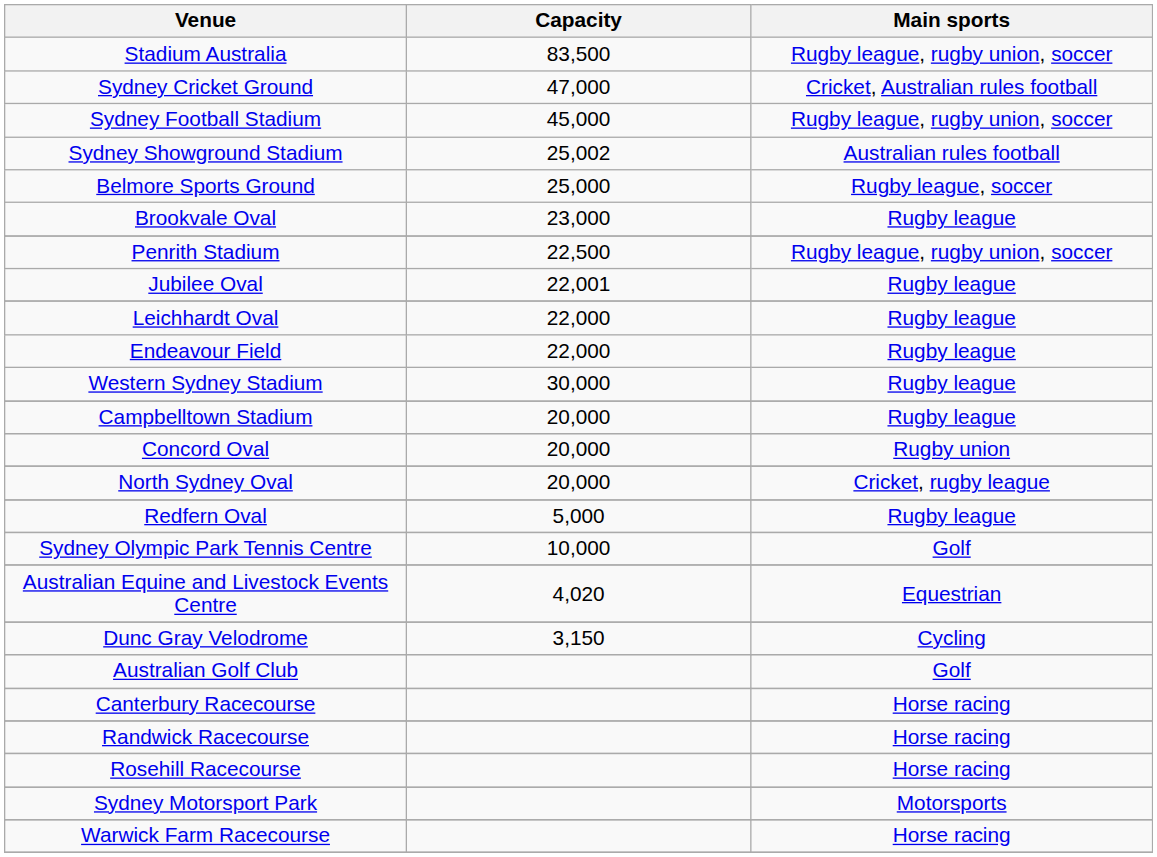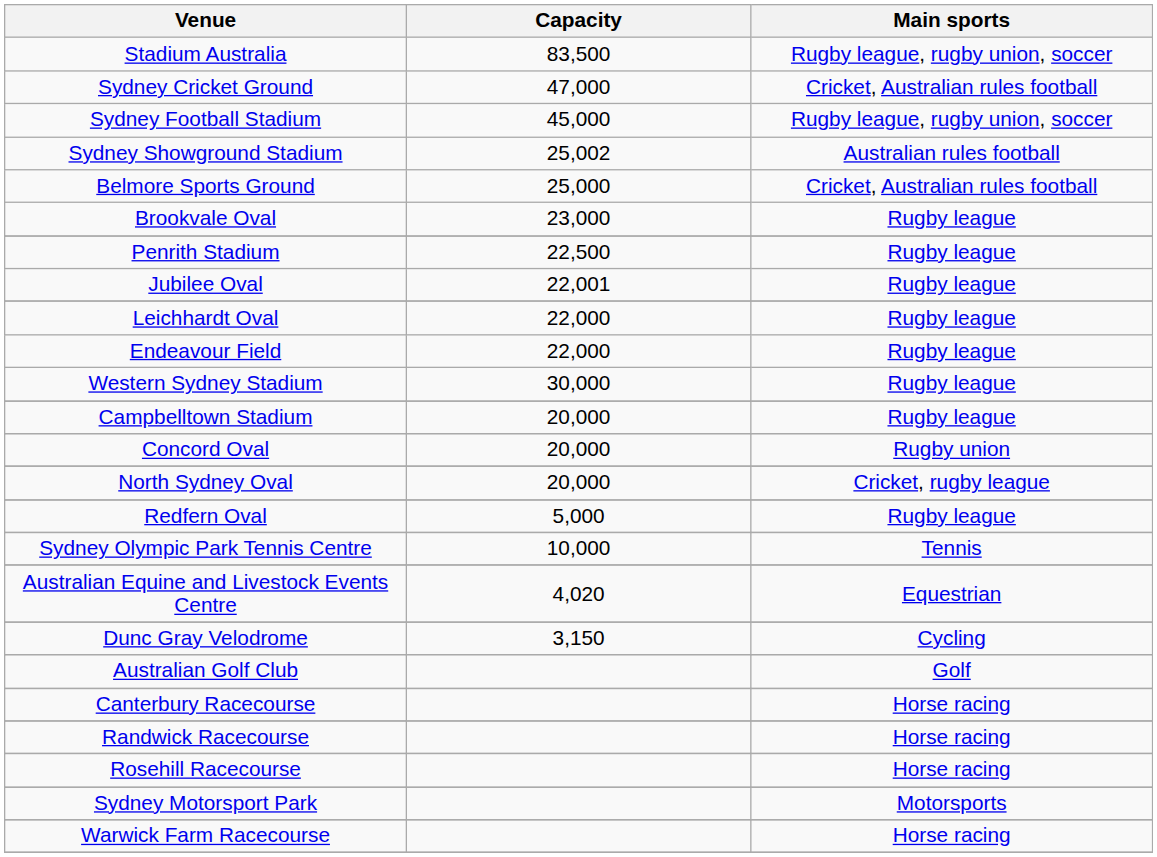Belmore Sports Ground | Main sports: Rugby league, soccer -> Cricket, Australian rules football
Penrith Stadium | Main sports: Rugby league, rugby union, soccer -> Rugby league
Sydney Olympic Park Tennis Centre | Main sports: Golf -> Tennis
